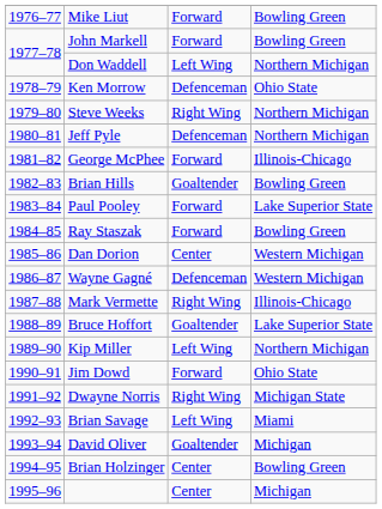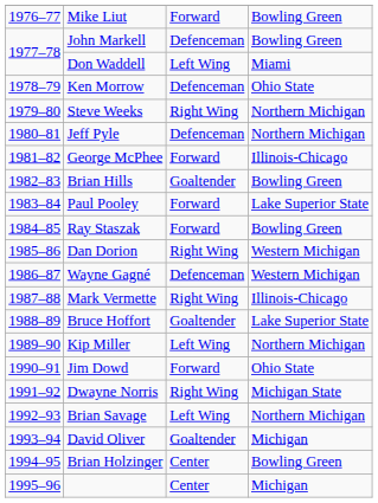John Markell | column 3: Forward -> Defenceman
Don Waddell | column 4: Northern Michigan -> Miami
Dan Dorion | column 3: Center -> Right Wing
Brian Savage | column 4: Miami -> Northern Michigan
